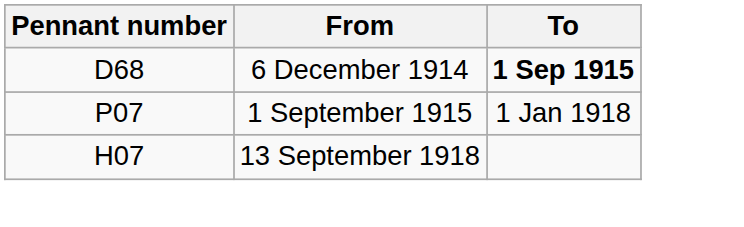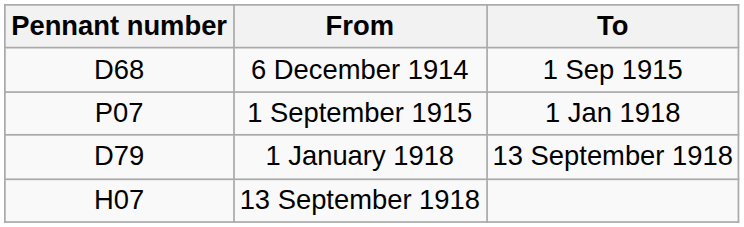6 December 1914 | To: bold -> normal
+ row: D79 | 1 January 1918 | 13 September 1918
